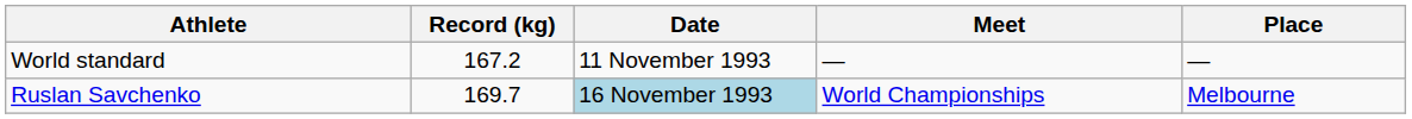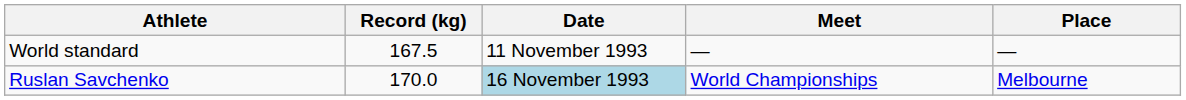World standard | Record (kg): 167.2 -> 167.5
Ruslan Savchenko | Record (kg): 169.7 -> 170.0
